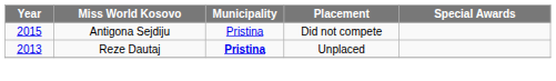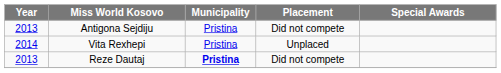Antigona Sejdiju | Year: 2015 -> 2013
+ row: 2014 | Vita Rexhepi | Pristina | Unplaced
Reze Dautaj | Placement: Unplaced -> Did not compete
